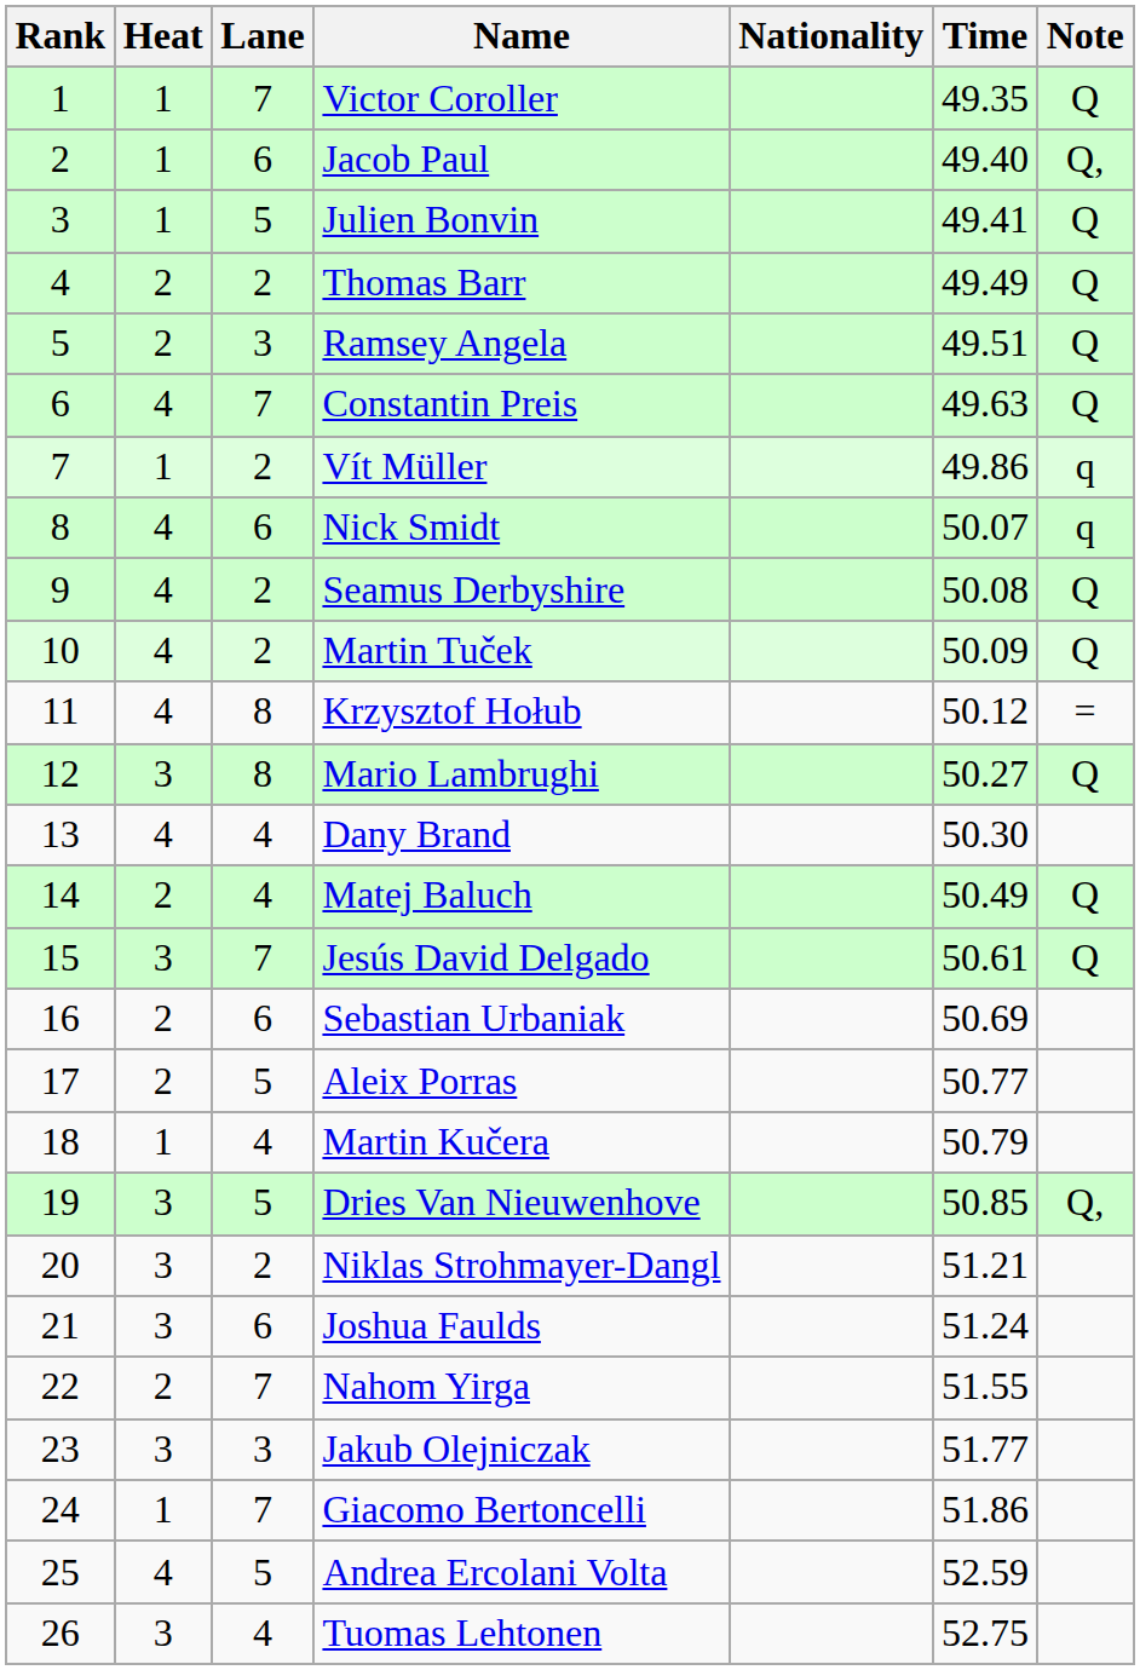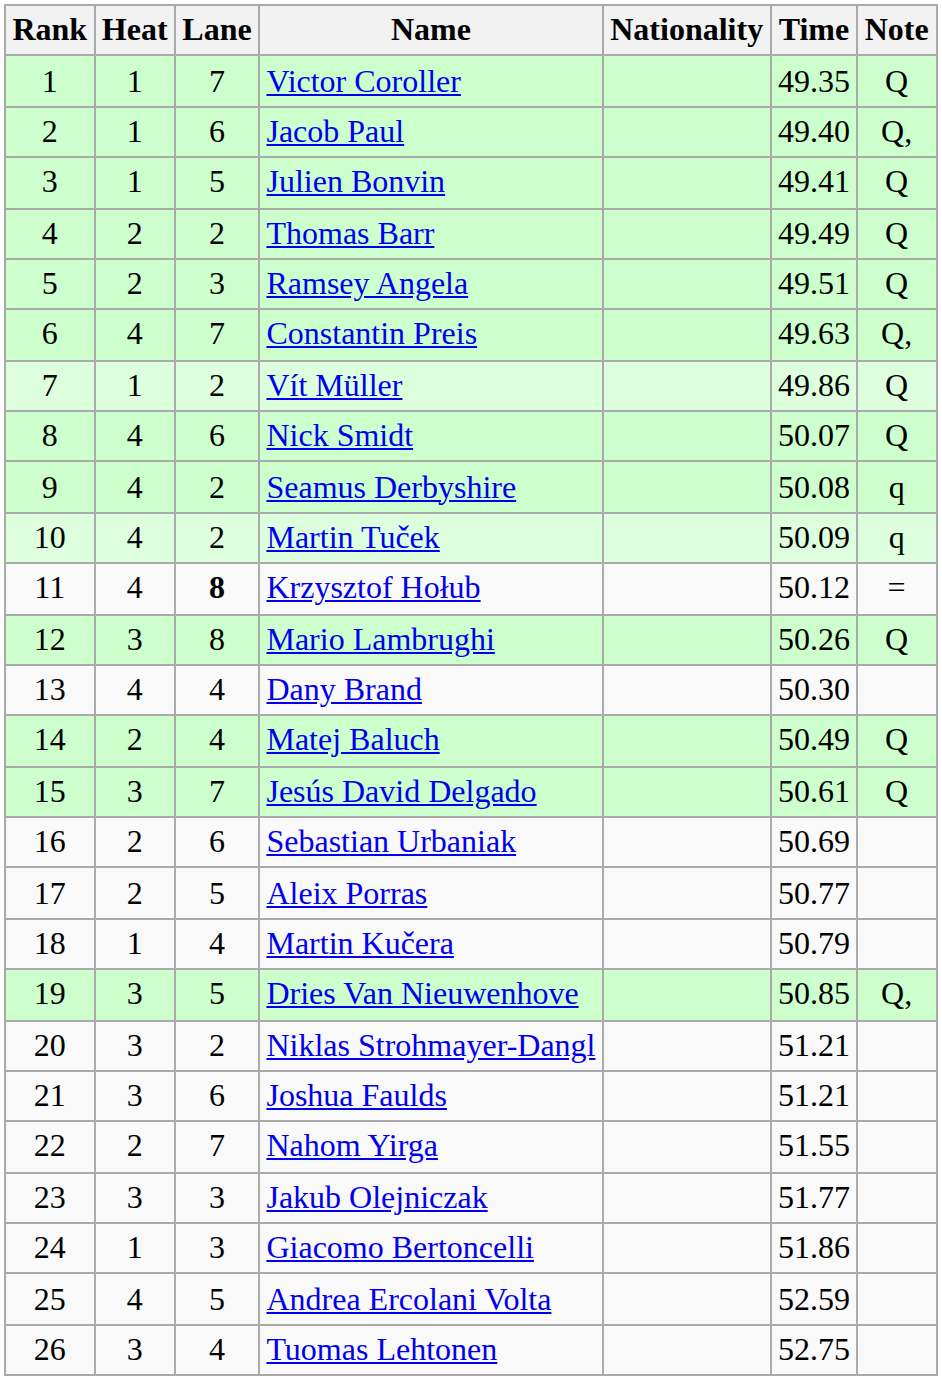Constantin Preis | Note: Q -> Q,
Vít Müller | Note: q -> Q
Nick Smidt | Note: q -> Q
Seamus Derbyshire | Note: Q -> q
Martin Tuček | Note: Q -> q
Krzysztof Hołub | Lane: normal -> bold
Mario Lambrughi | Time: 50.27 -> 50.26
Joshua Faulds | Time: 51.24 -> 51.21
Giacomo Bertoncelli | Lane: 7 -> 3
